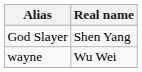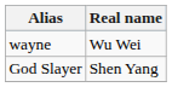rows swapped: wayne <-> God Slayer
